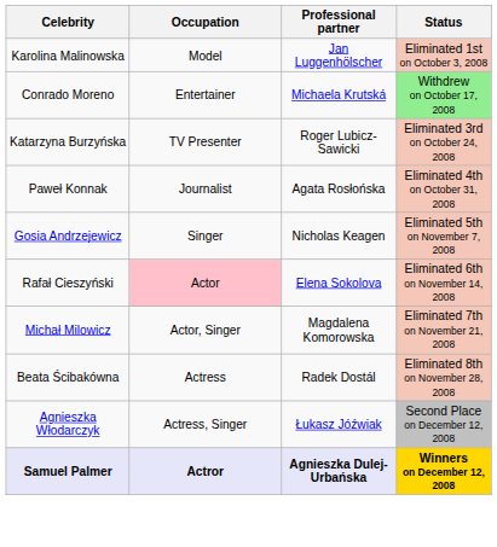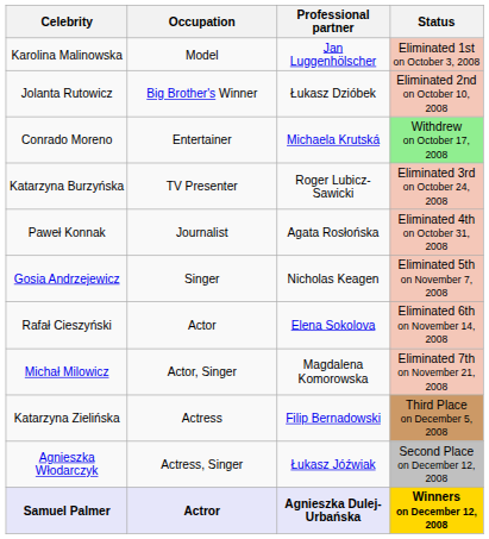+ row: Jolanta Rutowicz | Big Brother's Winner | Łukasz Dzióbek | Eliminated 2nd on October 10, 2008
Rafał Cieszyński | Occupation: pink background -> no background
- row: Beata Ścibakówna | Actress | Radek Dostál | Eliminated 8th on November 28, 2008
+ row: Katarzyna Zielińska | Actress | Filip Bernadowski | Third Place on December 5, 2008
